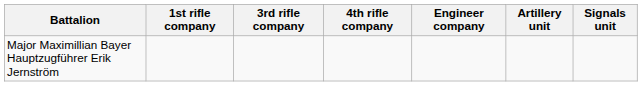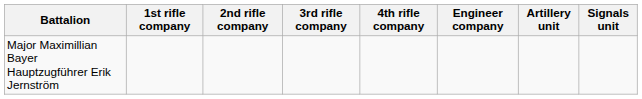+ column: 2nd rifle company
